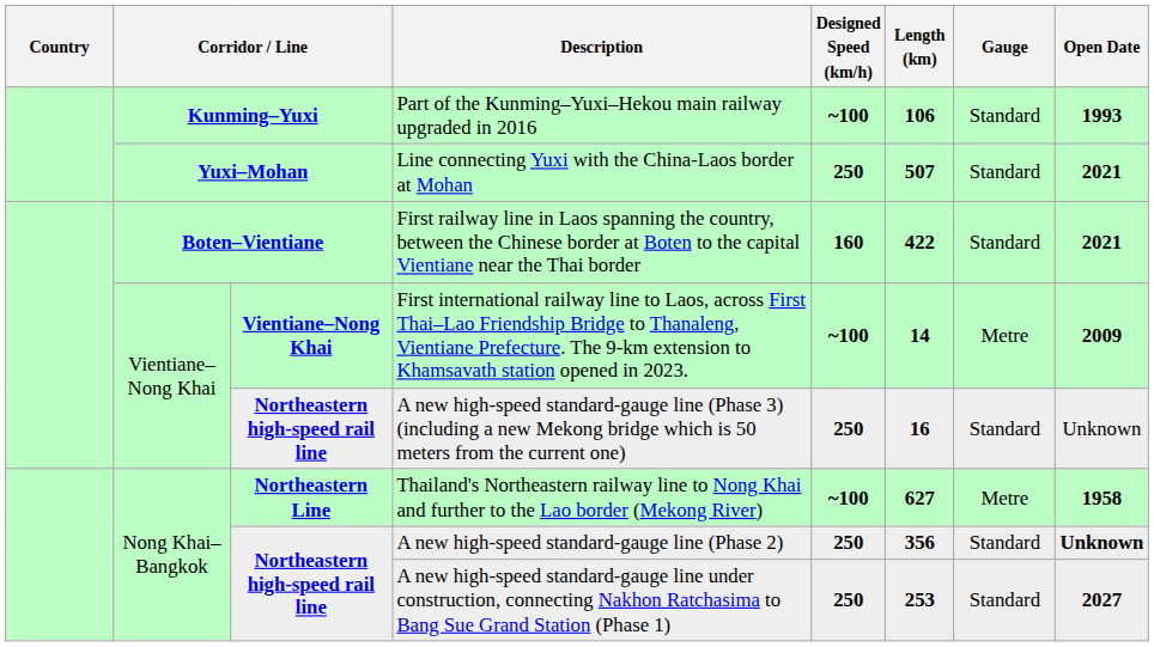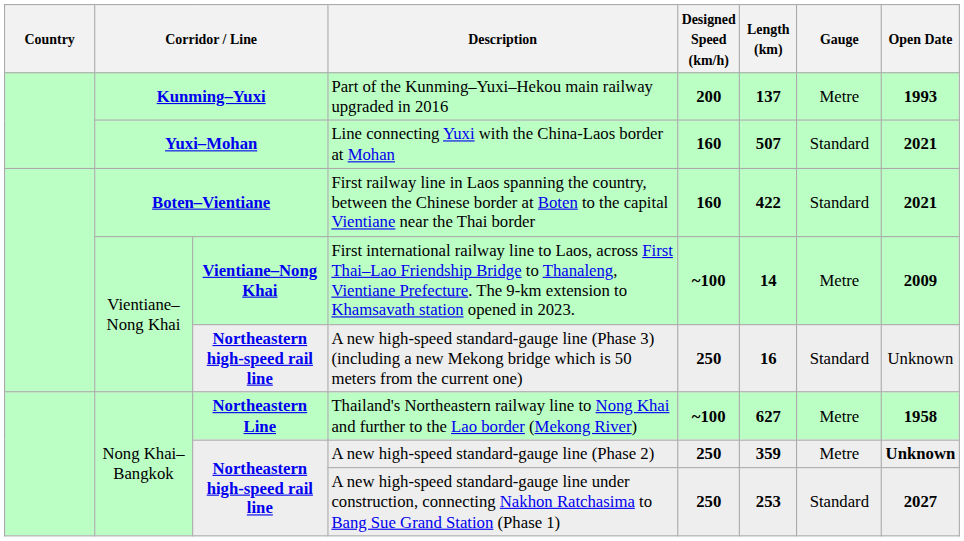Part of the Kunming–Yuxi–Hekou main railway upgraded in 2016 | Designed Speed (km/h): ~100 -> 200
Part of the Kunming–Yuxi–Hekou main railway upgraded in 2016 | Length (km): 106 -> 137
Part of the Kunming–Yuxi–Hekou main railway upgraded in 2016 | Gauge: Standard -> Metre
Line connecting Yuxi with the China-Laos border at Mohan | Designed Speed (km/h): 250 -> 160
A new high-speed standard-gauge line (Phase 2) | Length (km): 356 -> 359
A new high-speed standard-gauge line (Phase 2) | Gauge: Standard -> Metre
